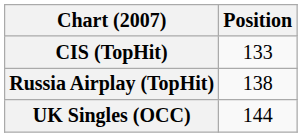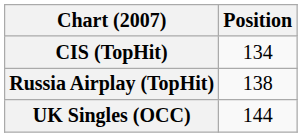CIS (TopHit) | Position: 133 -> 134
